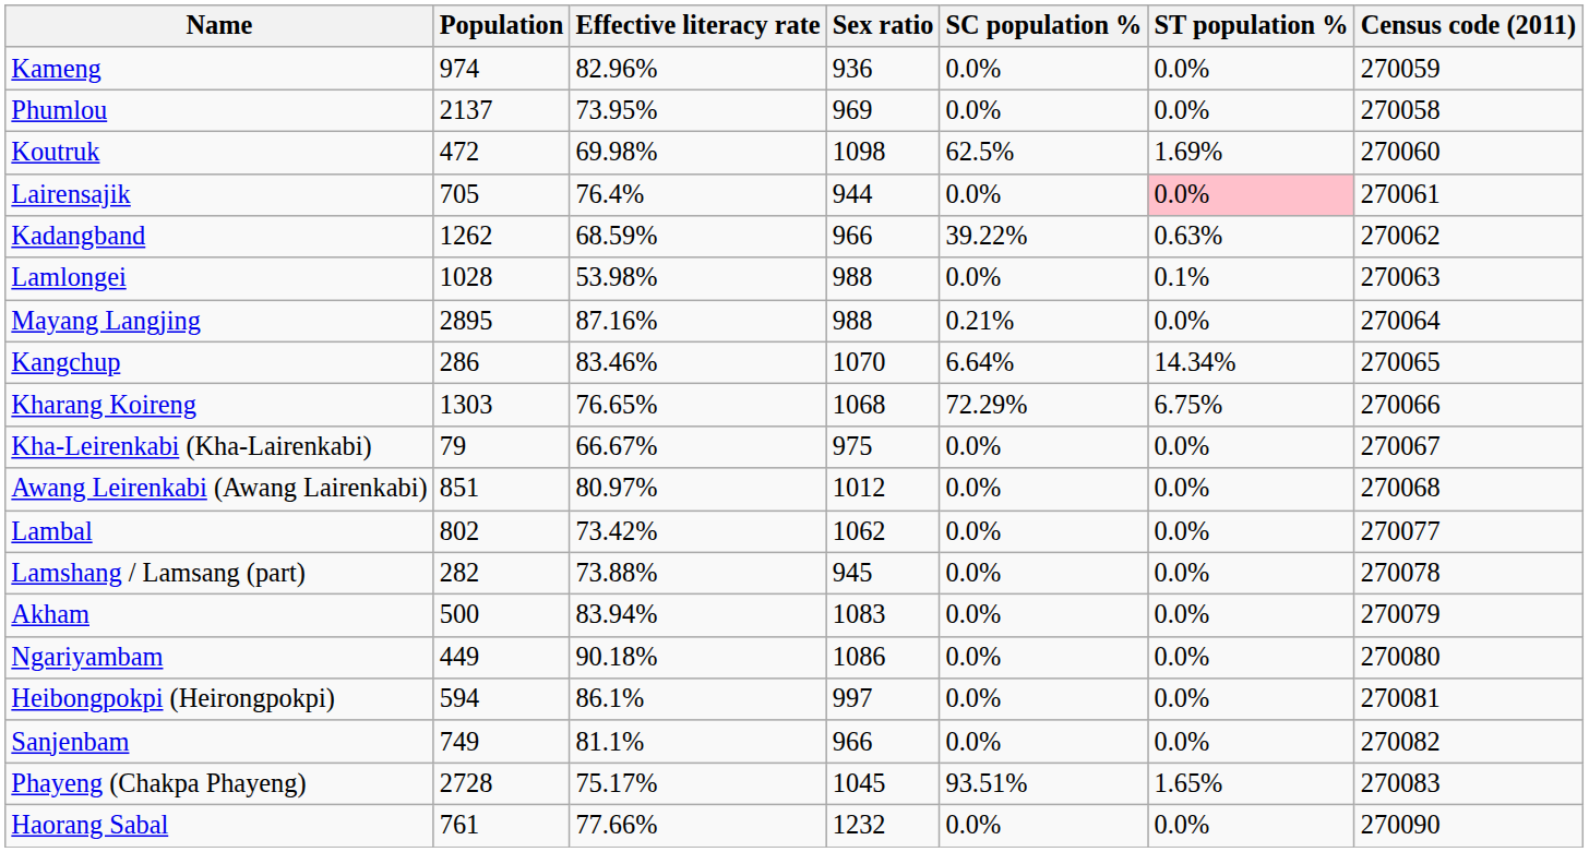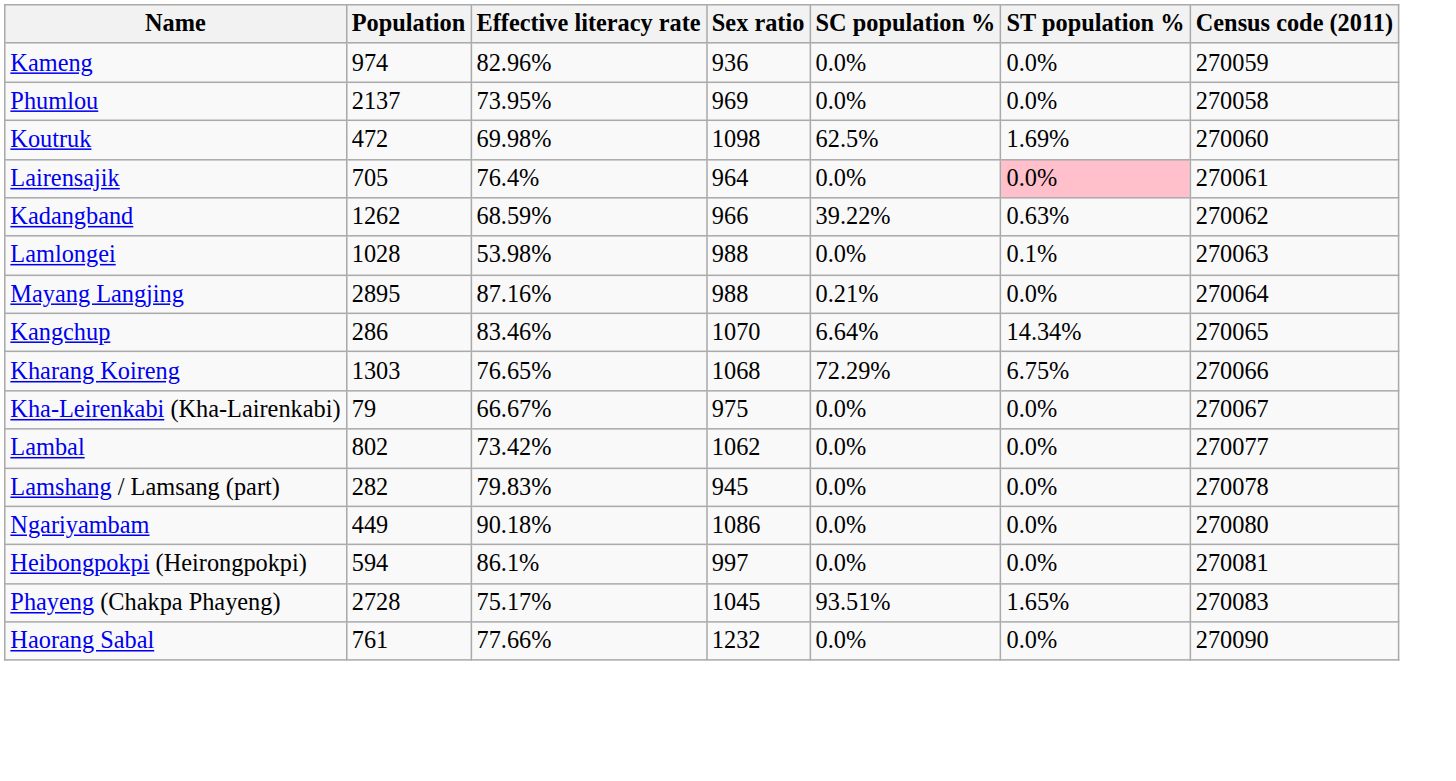Lairensajik | Sex ratio: 944 -> 964
- row: Awang Leirenkabi (Awang Lairenkabi) | 851 | 80.97% | 1012 | 0.0% | 0.0% | 270068
Lamshang / Lamsang (part) | Effective literacy rate: 73.88% -> 79.83%
- row: Akham | 500 | 83.94% | 1083 | 0.0% | 0.0% | 270079
- row: Sanjenbam | 749 | 81.1% | 966 | 0.0% | 0.0% | 270082
